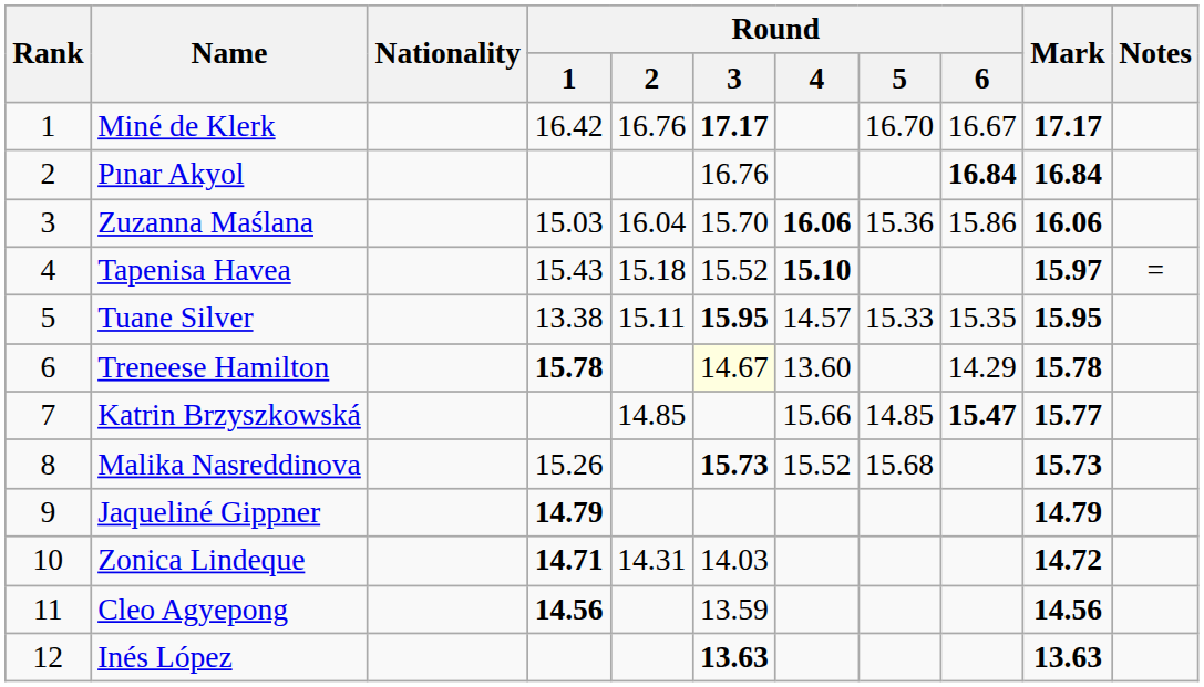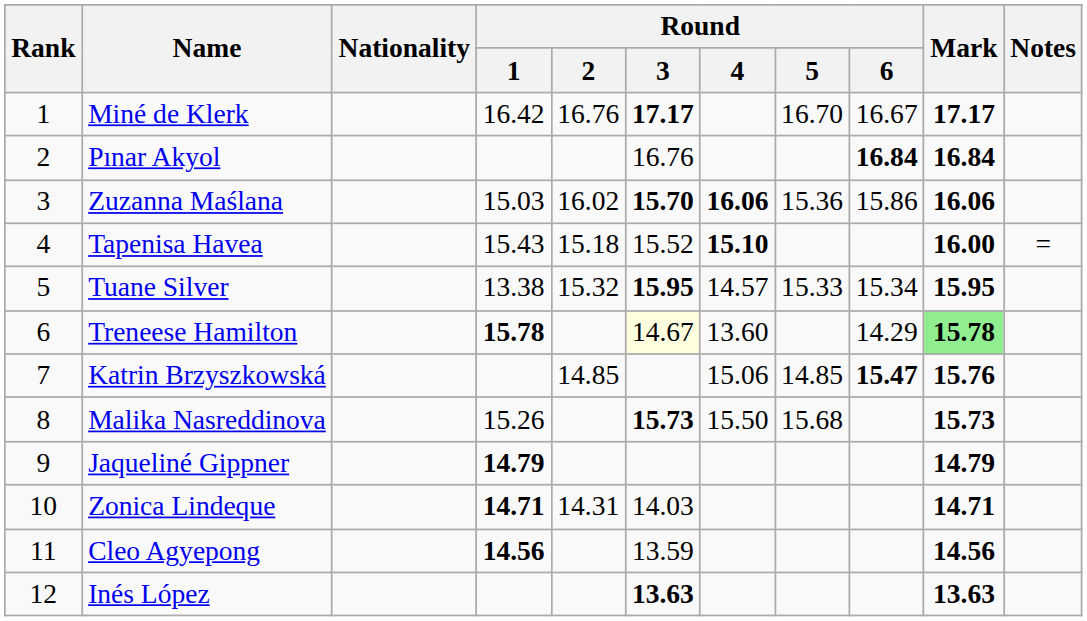Zuzanna Maślana | Round / 2: 16.04 -> 16.02
Zuzanna Maślana | Round / 3: normal -> bold
Tapenisa Havea | Mark: 15.97 -> 16.00
Tuane Silver | Round / 2: 15.11 -> 15.32
Tuane Silver | Round / 6: 15.35 -> 15.34
Treneese Hamilton | Mark: no background -> lightgreen background
Katrin Brzyszkowská | Round / 4: 15.66 -> 15.06
Katrin Brzyszkowská | Mark: 15.77 -> 15.76
Malika Nasreddinova | Round / 4: 15.52 -> 15.50
Zonica Lindeque | Mark: 14.72 -> 14.71
